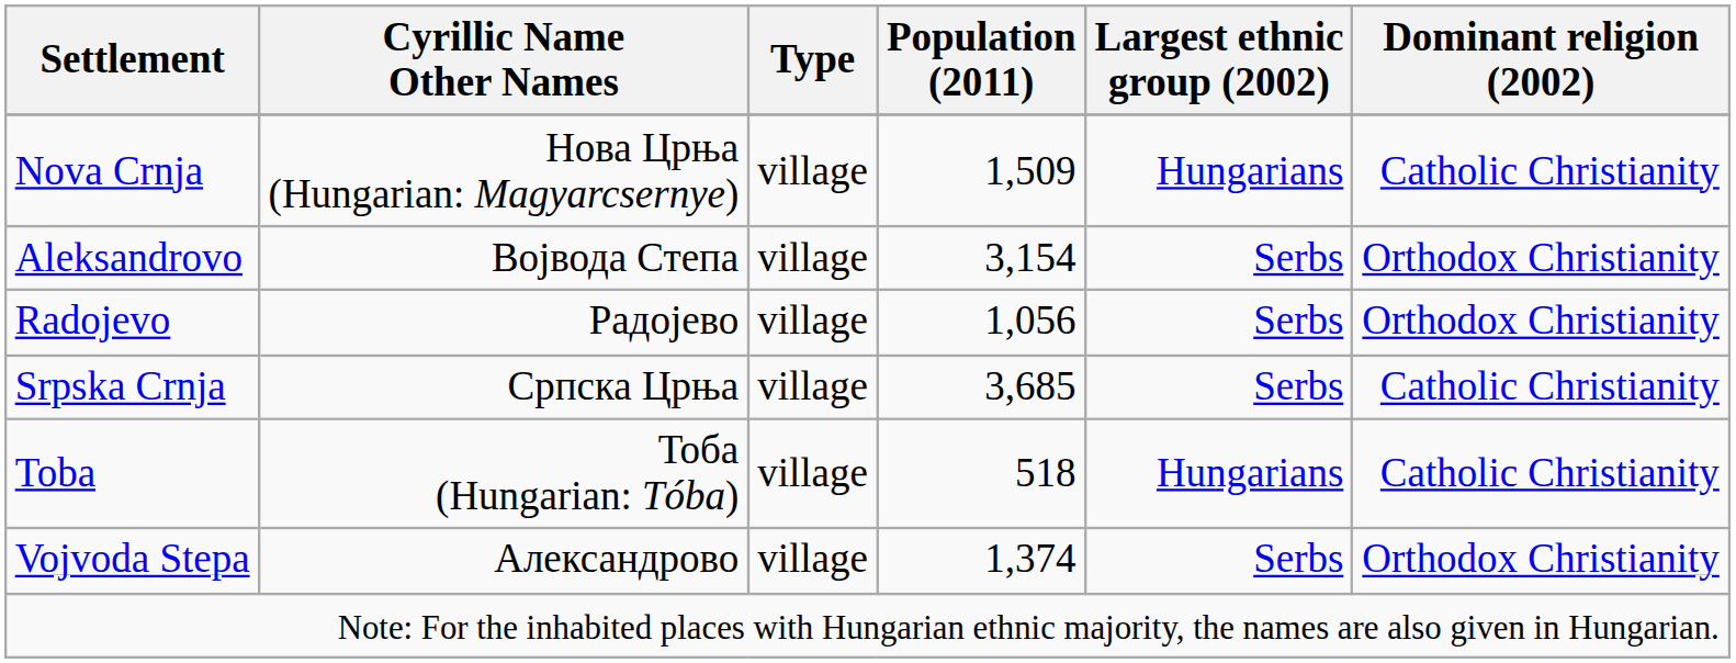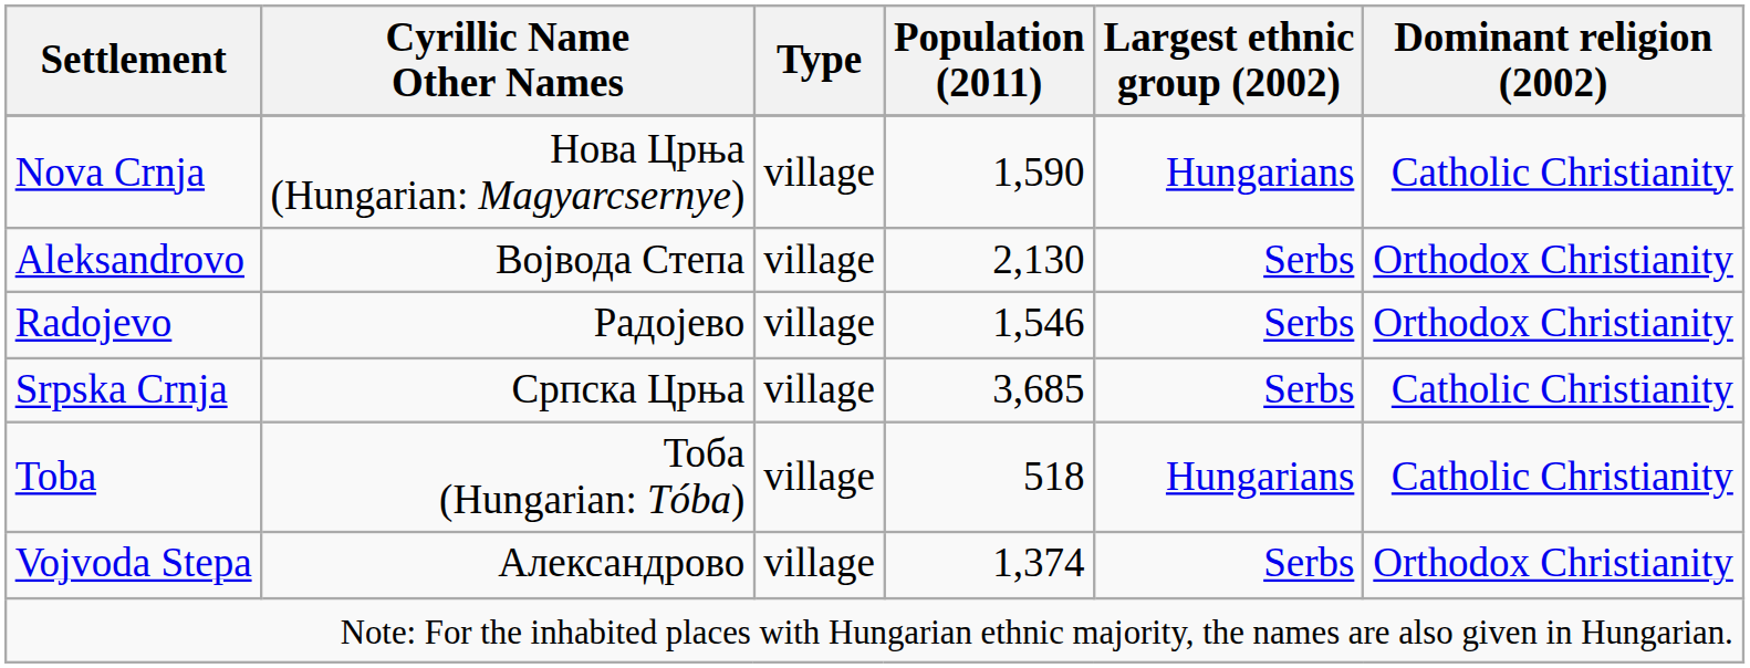Nova Crnja | Population (2011): 1,509 -> 1,590
Aleksandrovo | Population (2011): 3,154 -> 2,130
Radojevo | Population (2011): 1,056 -> 1,546
